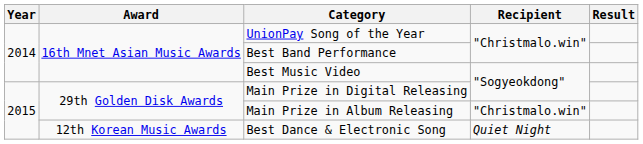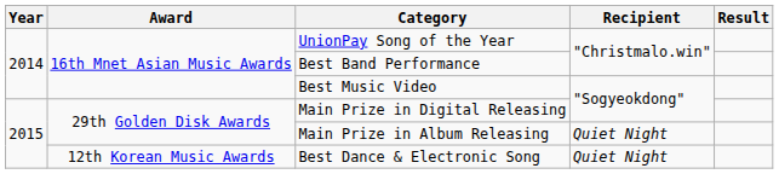Main Prize in Album Releasing | Recipient: "Christmalo.win" -> Quiet Night
